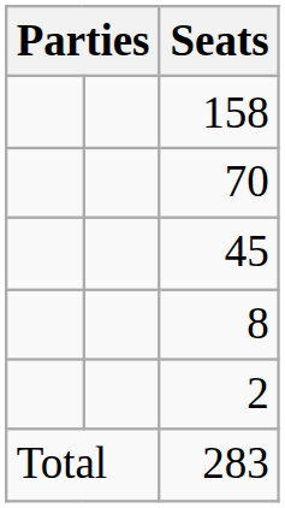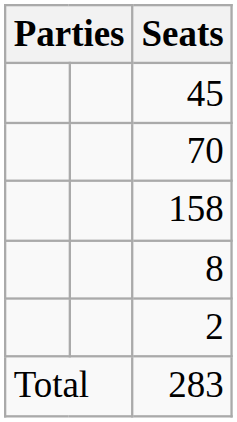rows swapped: 158 <-> 45
